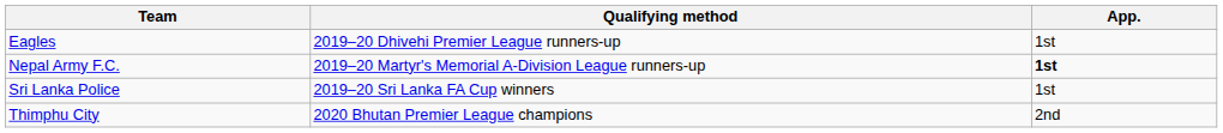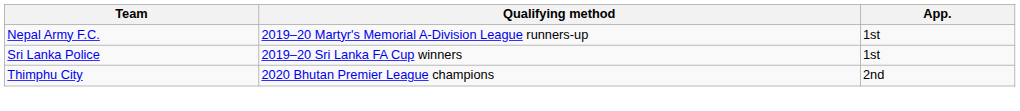- row: Eagles | 2019–20 Dhivehi Premier League runners-up | 1st
Nepal Army F.C. | App.: bold -> normal
